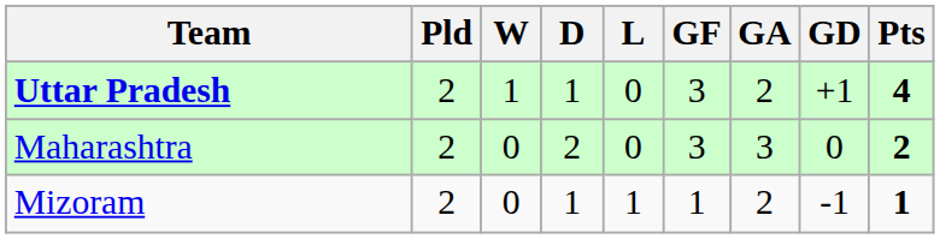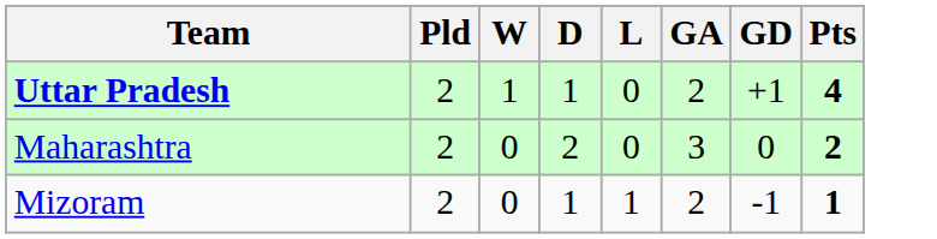- column: GF | 3 | 3 | 1
